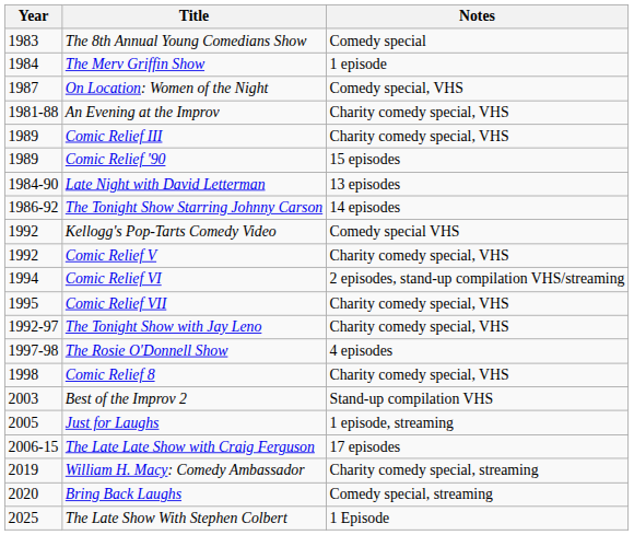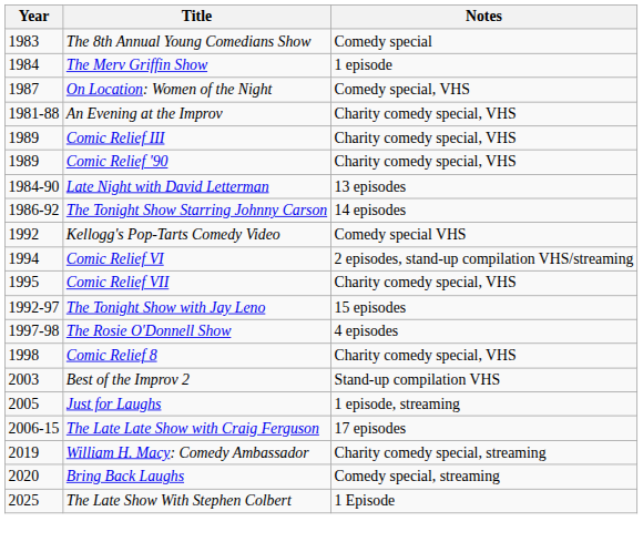Comic Relief '90 | Notes: 15 episodes -> Charity comedy special, VHS
- row: 1992 | Comic Relief V | Charity comedy special, VHS
The Tonight Show with Jay Leno | Notes: Charity comedy special, VHS -> 15 episodes
